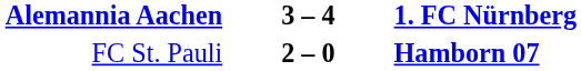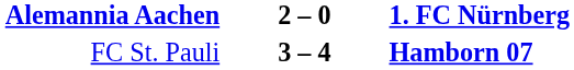Alemannia Aachen | column 2: 3 – 4 -> 2 – 0
FC St. Pauli | column 2: 2 – 0 -> 3 – 4
